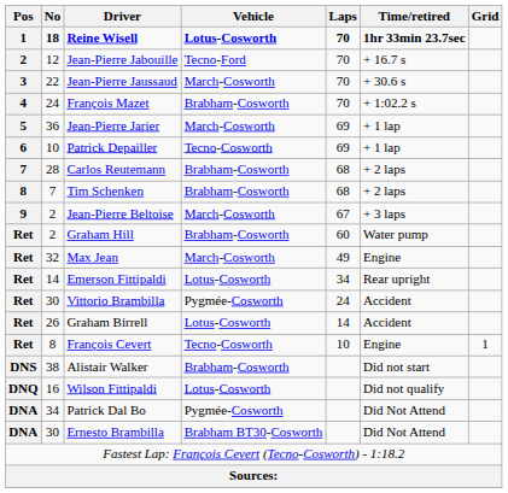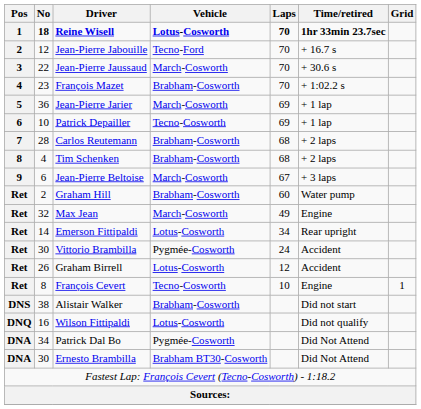François Mazet | No: 24 -> 23
Tim Schenken | No: 7 -> 4
Jean-Pierre Beltoise | No: 2 -> 6
Graham Birrell | Laps: 14 -> 12
